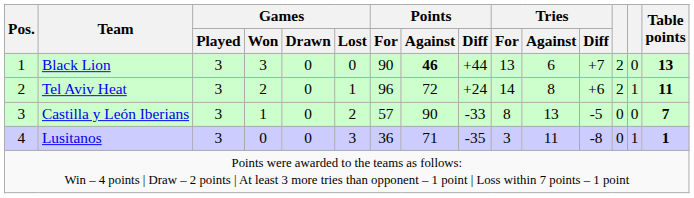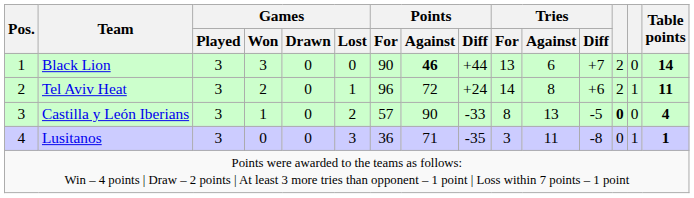Black Lion | Table points: 13 -> 14
Castilla y León Iberians | column 13: normal -> bold
Castilla y León Iberians | Table points: 7 -> 4
